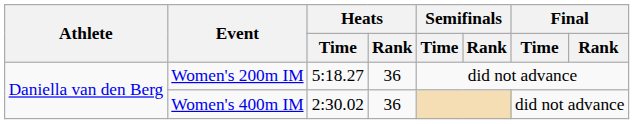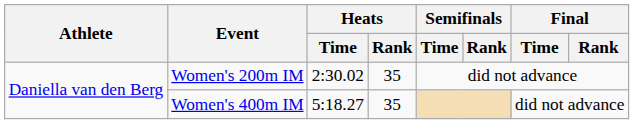Women's 200m IM | Heats / Time: 5:18.27 -> 2:30.02
Women's 200m IM | Heats / Rank: 36 -> 35
Women's 400m IM | Heats / Time: 2:30.02 -> 5:18.27
Women's 400m IM | Heats / Rank: 36 -> 35
